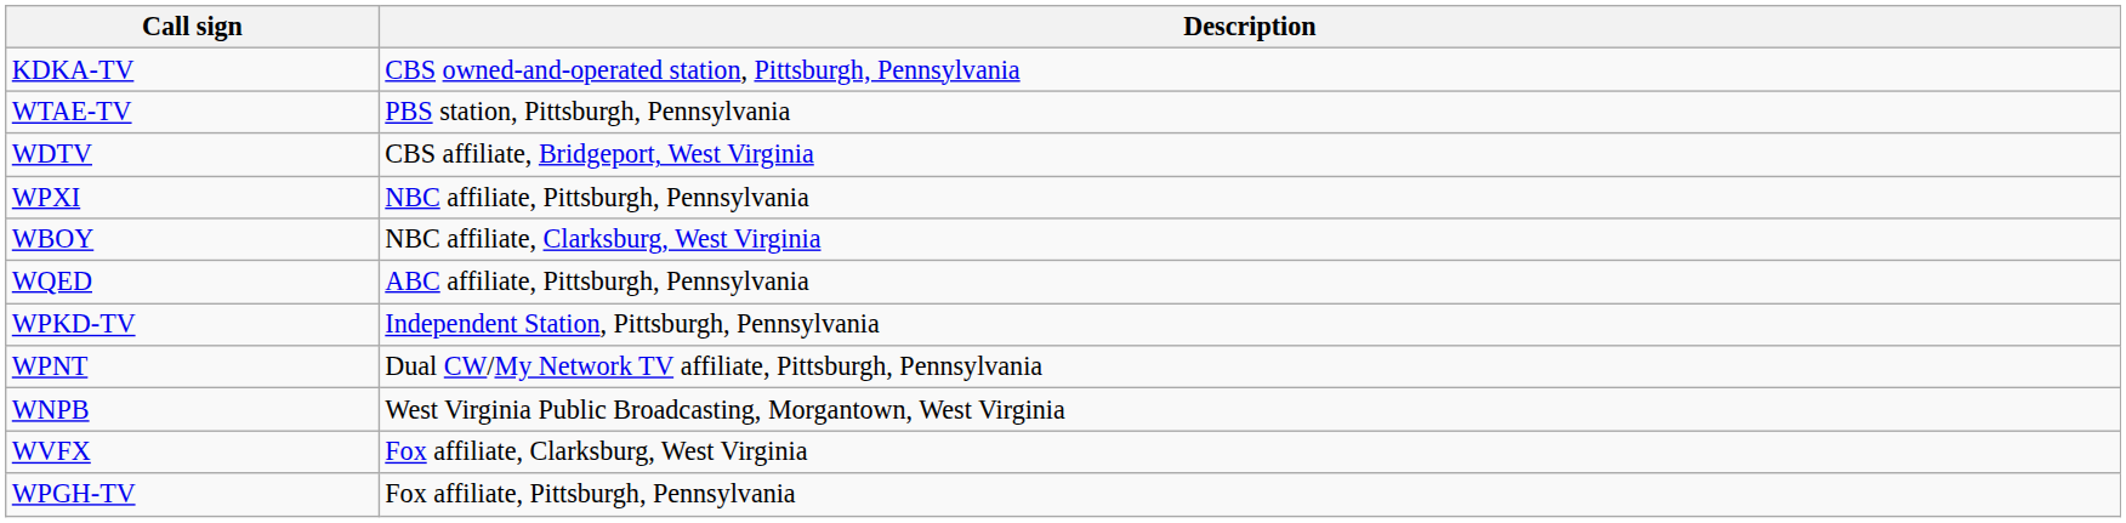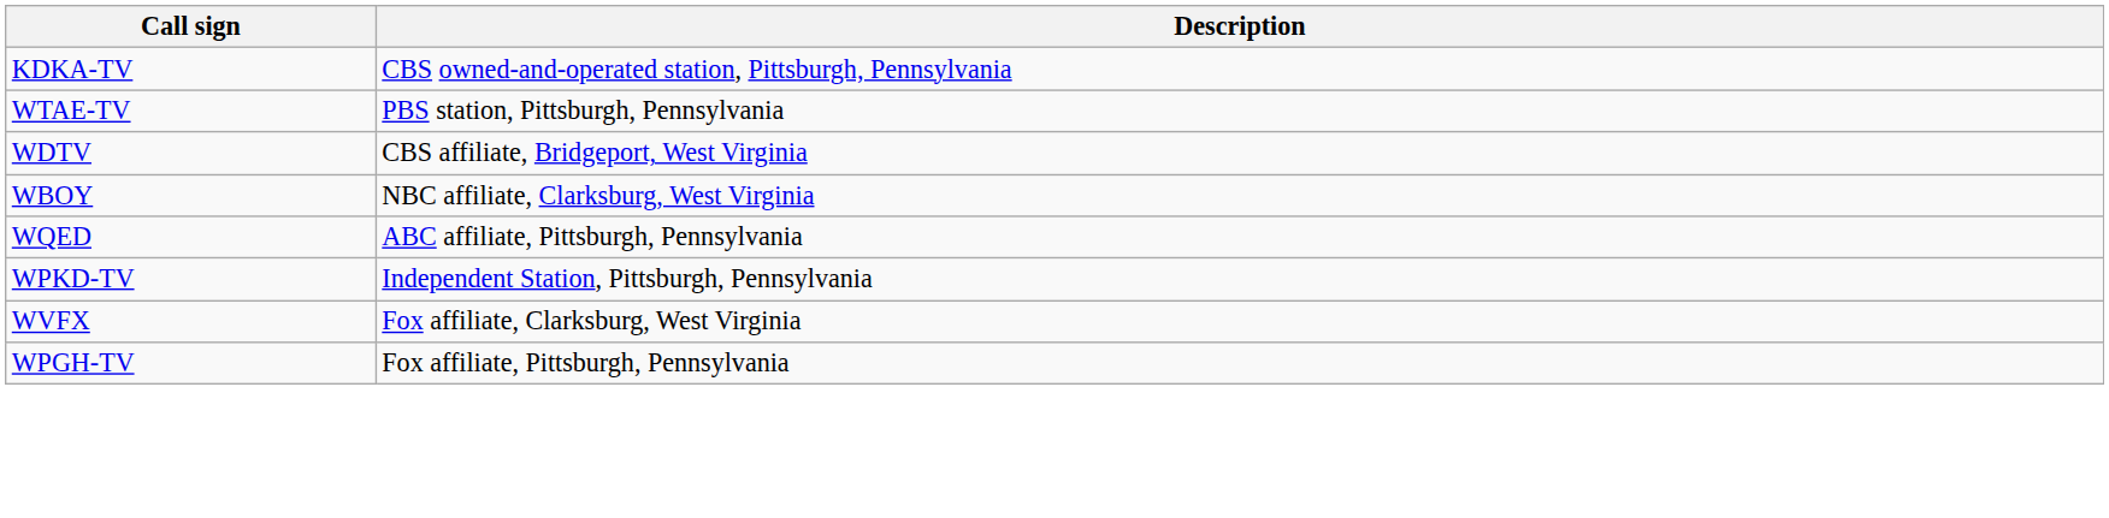- row: WPXI | NBC affiliate, Pittsburgh, Pennsylvania
- row: WPNT | Dual CW/My Network TV affiliate, Pittsburgh, Pennsylvania
- row: WNPB | West Virginia Public Broadcasting, Morgantown, West Virginia
